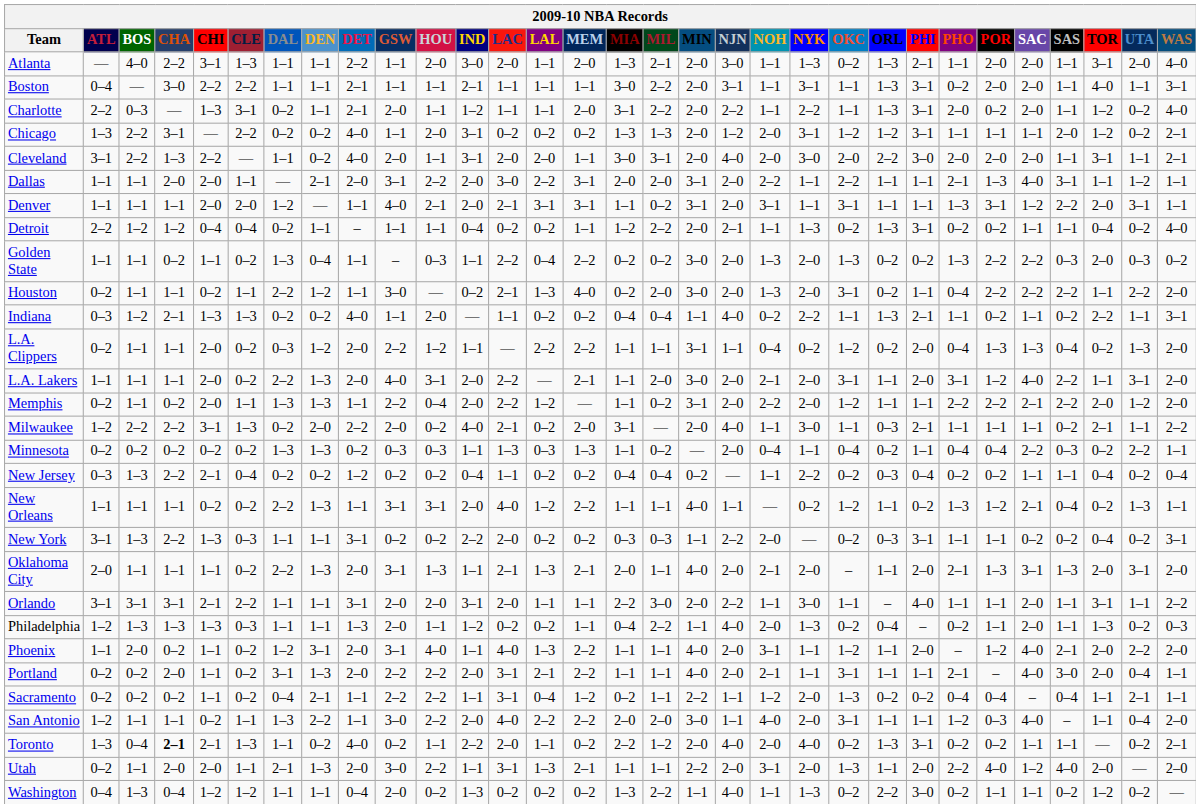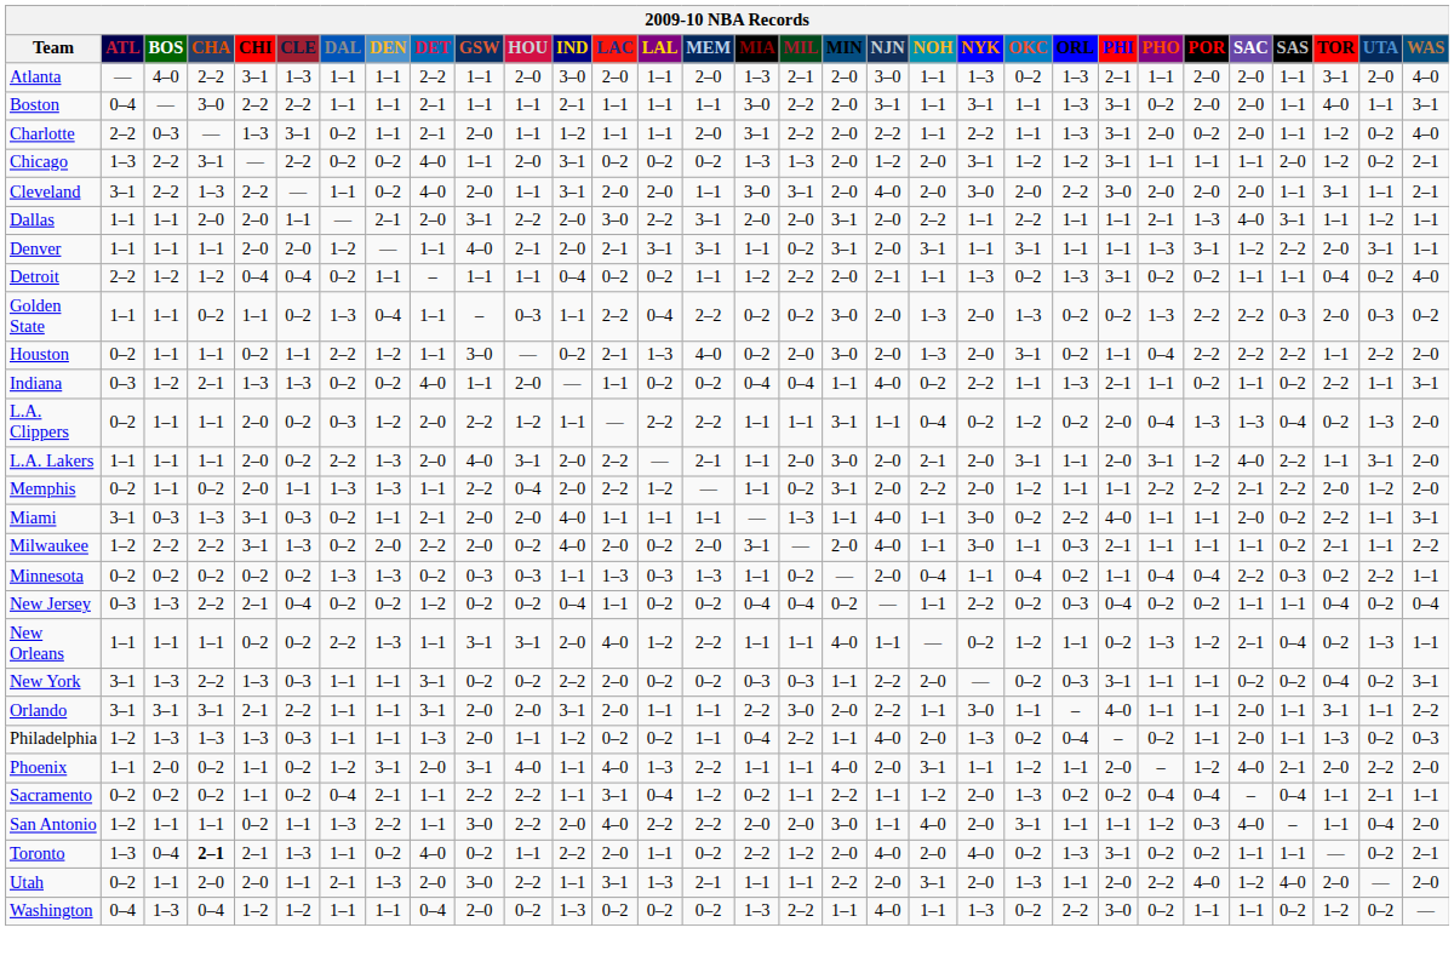+ row: Miami | 3–1 | 0–3 | 1–3 | 3–1 | 0–3 | 0–2 | 1–1 | 2–1 | 2–0 | 2–0 | 4–0 | 1–1 | 1–1 | 1–1 | — | 1–3 | 1–1 | 4–0 | 1–1 | 3–0 | 0–2 | 2–2 | 4–0 | 1–1 | 1–1 | 2–0 | 0–2 | 2–2 | 1–1 | 3–1
Milwaukee | LAC: 2–1 -> 2–0
- row: Oklahoma City | 2–0 | 1–1 | 1–1 | 1–1 | 0–2 | 2–2 | 1–3 | 2–0 | 3–1 | 1–3 | 1–1 | 2–1 | 1–3 | 2–1 | 2–0 | 1–1 | 4–0 | 2–0 | 2–1 | 2–0 | – | 1–1 | 2–0 | 2–1 | 1–3 | 3–1 | 1–3 | 2–0 | 3–1 | 2–0
- row: Portland | 0–2 | 0–2 | 2–0 | 1–1 | 0–2 | 3–1 | 1–3 | 2–0 | 2–2 | 2–2 | 2–0 | 3–1 | 2–1 | 2–2 | 1–1 | 1–1 | 4–0 | 2–0 | 2–1 | 1–1 | 3–1 | 1–1 | 1–1 | 2–1 | – | 4–0 | 3–0 | 2–0 | 0–4 | 1–1
